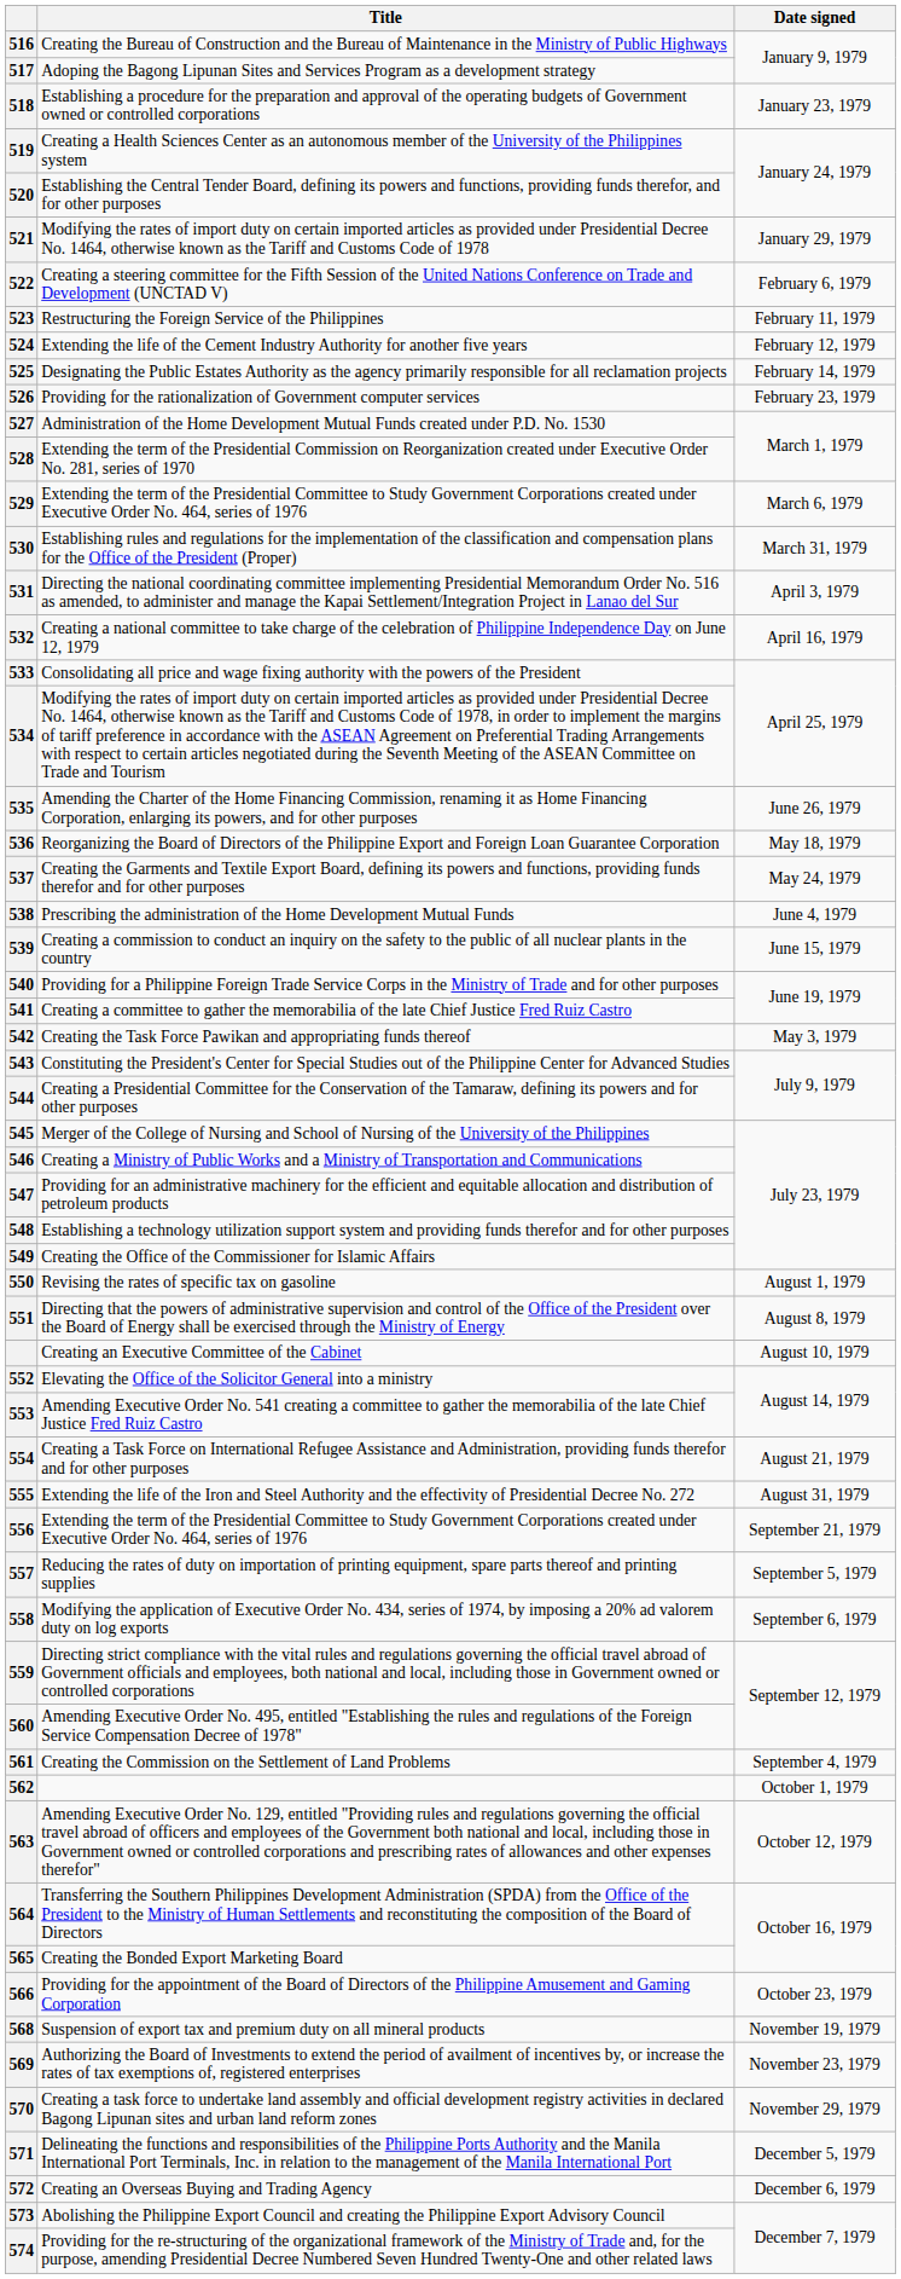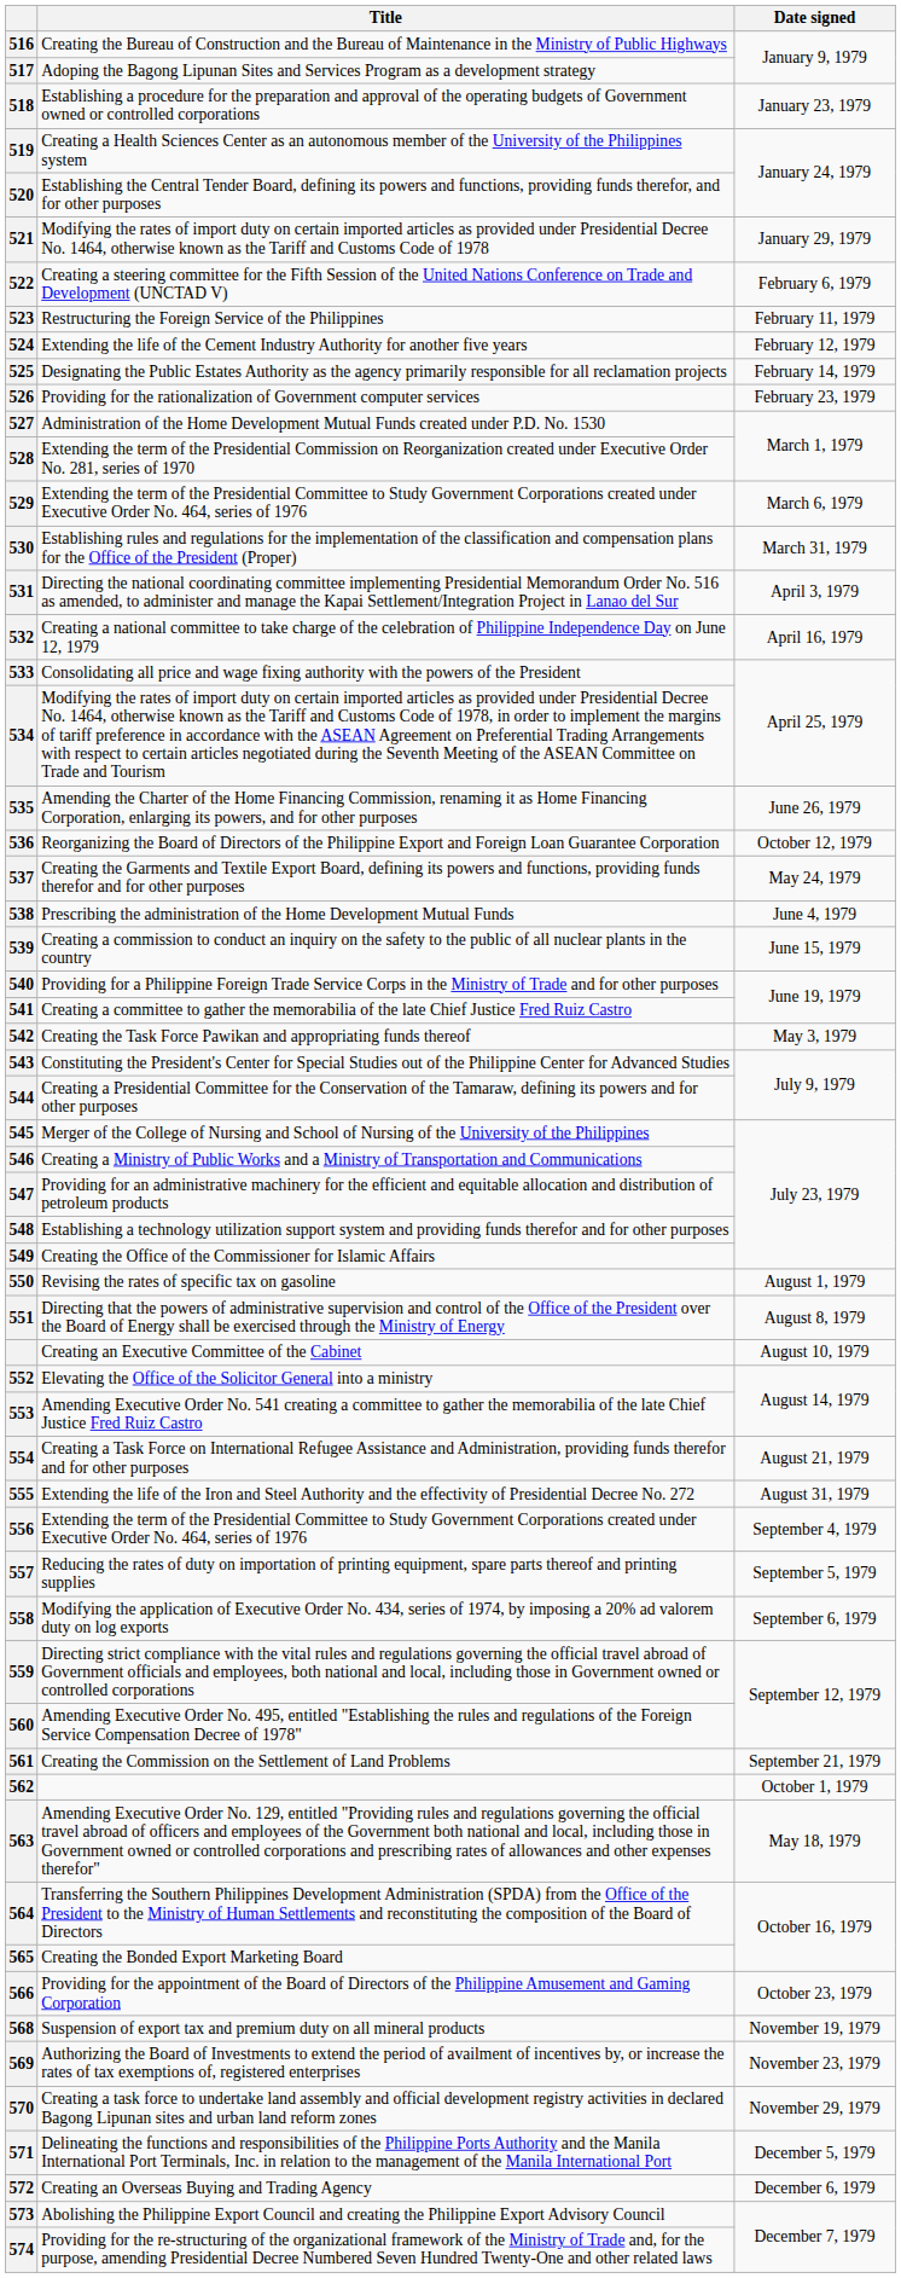536 | Date signed: May 18, 1979 -> October 12, 1979
556 | Date signed: September 21, 1979 -> September 4, 1979
561 | Date signed: September 4, 1979 -> September 21, 1979
563 | Date signed: October 12, 1979 -> May 18, 1979
